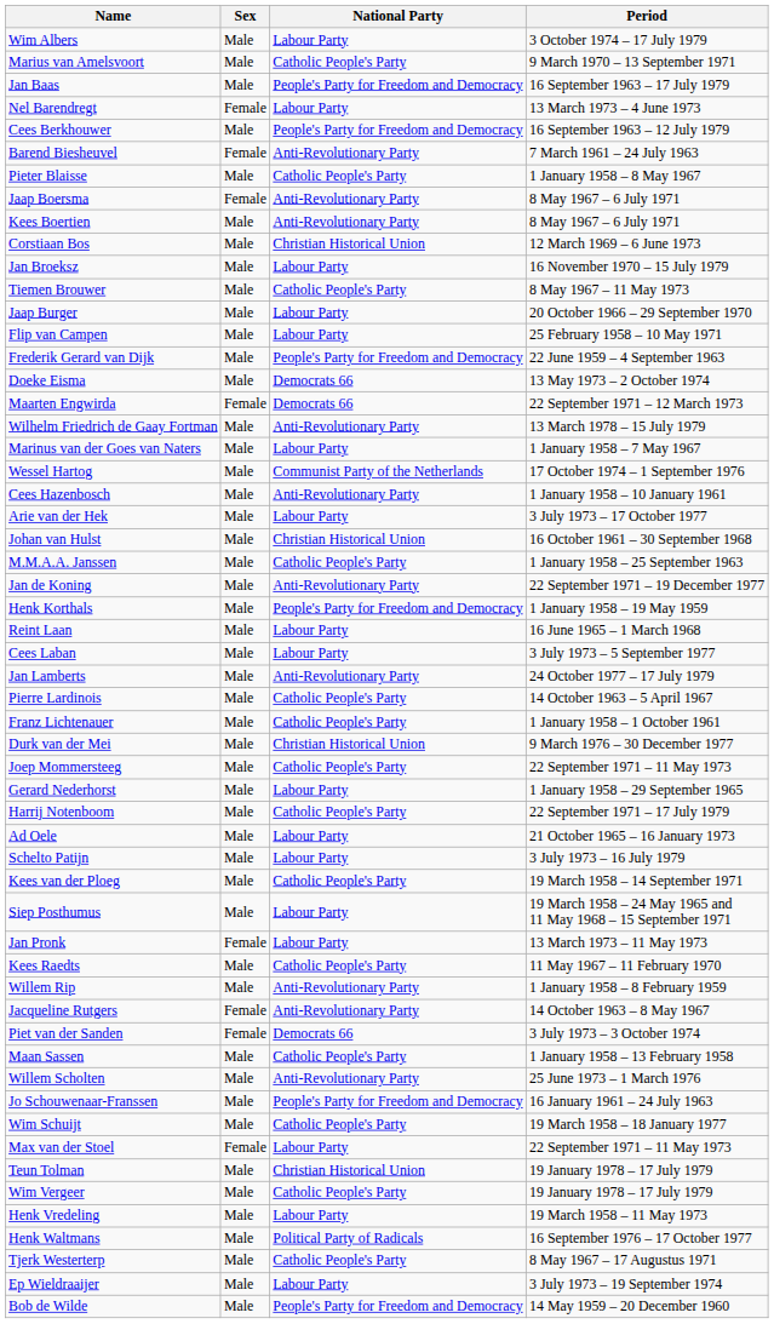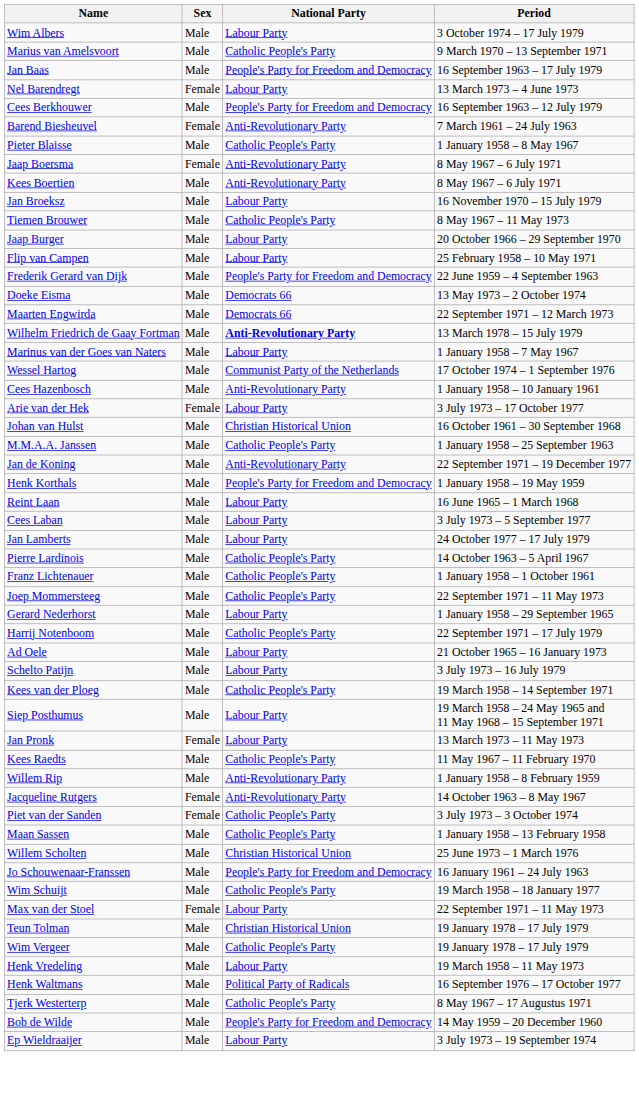- row: Corstiaan Bos | Male | Christian Historical Union | 12 March 1969 – 6 June 1973
Maarten Engwirda | Sex: Female -> Male
Wilhelm Friedrich de Gaay Fortman | National Party: normal -> bold
Arie van der Hek | Sex: Male -> Female
Jan Lamberts | National Party: Anti-Revolutionary Party -> Labour Party
- row: Durk van der Mei | Male | Christian Historical Union | 9 March 1976 – 30 December 1977
Piet van der Sanden | National Party: Democrats 66 -> Catholic People's Party
Willem Scholten | National Party: Anti-Revolutionary Party -> Christian Historical Union
rows swapped: Ep Wieldraaijer <-> Bob de Wilde
